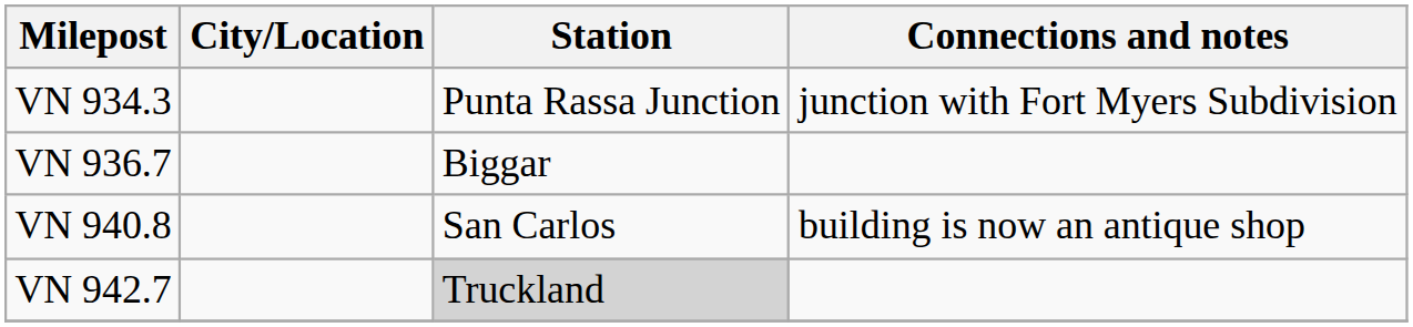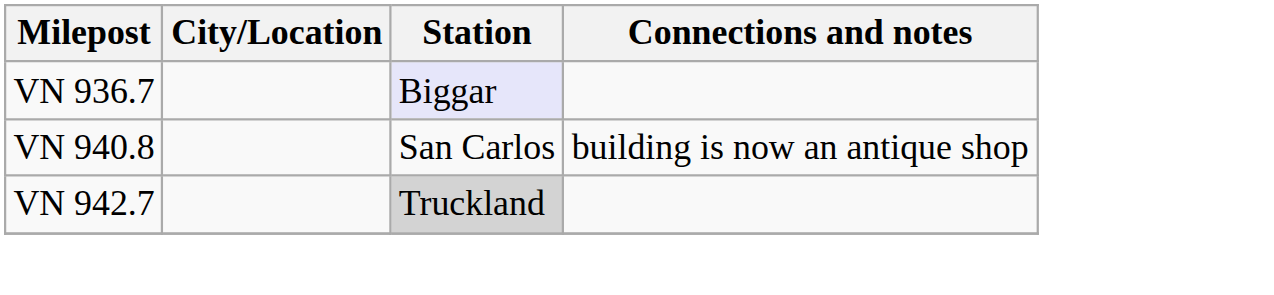- row: VN 934.3 | Punta Rassa Junction | junction with Fort Myers Subdivision
VN 936.7 | Station: no background -> lavender background
